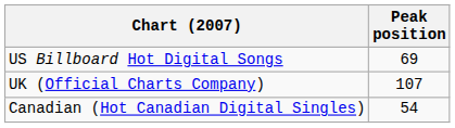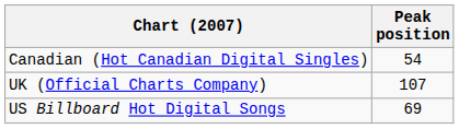rows swapped: Canadian (Hot Canadian Digital Singles) <-> US Billboard Hot Digital Songs
